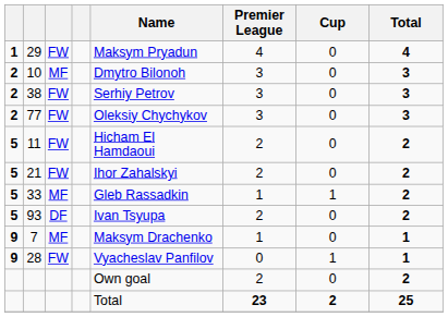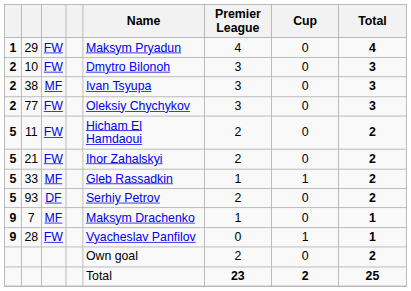10 | column 3: MF -> FW
38 | column 3: FW -> MF
38 | Name: Serhiy Petrov -> Ivan Tsyupa
93 | Name: Ivan Tsyupa -> Serhiy Petrov
